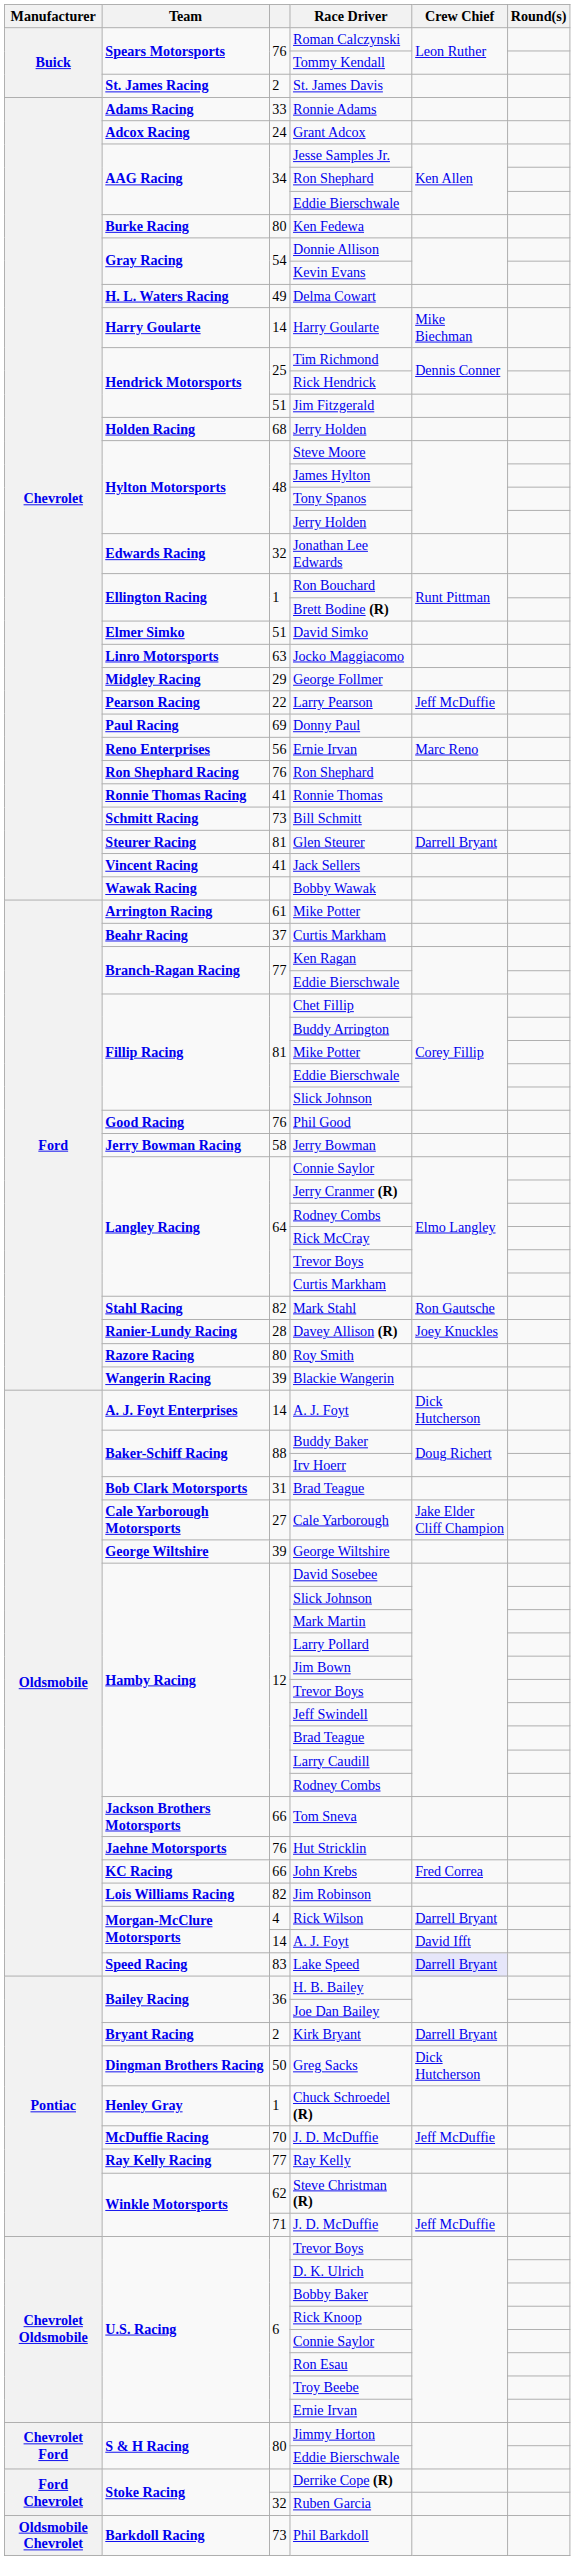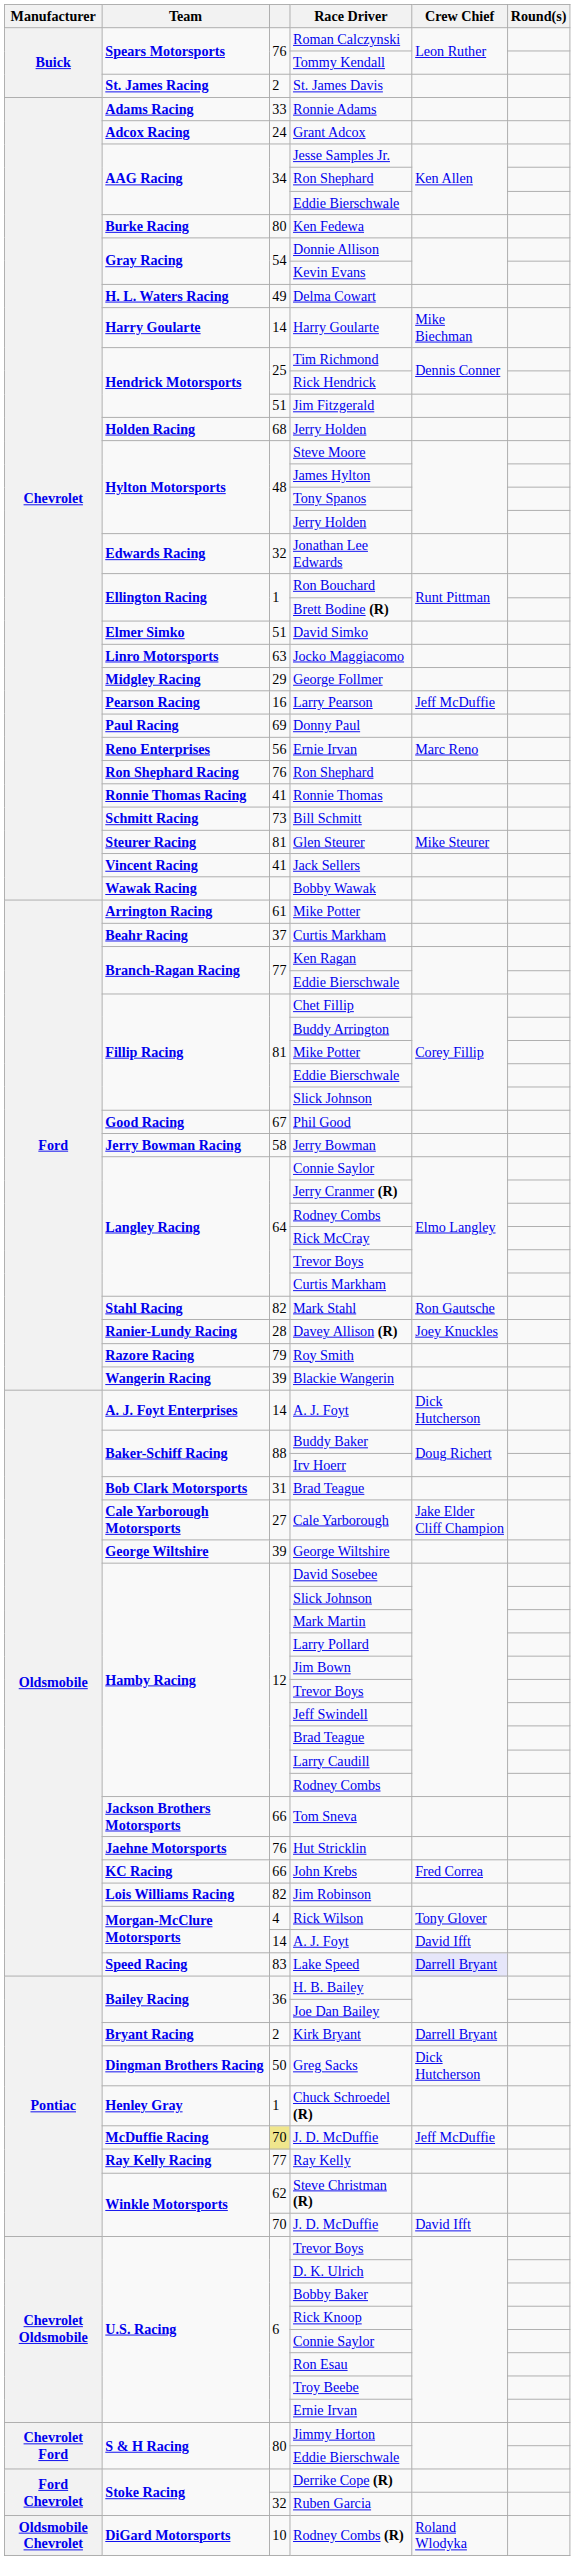Larry Pearson | column 3: 22 -> 16
Glen Steurer | Crew Chief: Darrell Bryant -> Mike Steurer
Phil Good | column 3: 76 -> 67
Roy Smith | column 3: 80 -> 79
Rick Wilson | Crew Chief: Darrell Bryant -> Tony Glover
McDuffie Racing / J. D. McDuffie | column 3: no background -> khaki background
Winkle Motorsports / J. D. McDuffie | column 3: 71 -> 70
Winkle Motorsports / J. D. McDuffie | Crew Chief: Jeff McDuffie -> David Ifft
+ row: Oldsmobile Chevrolet | DiGard Motorsports | 10 | Rodney Combs (R) | Roland Wlodyka
- row: Oldsmobile Chevrolet | Barkdoll Racing | 73 | Phil Barkdoll
